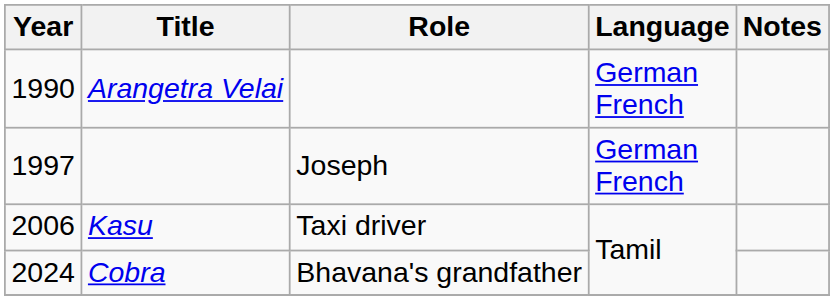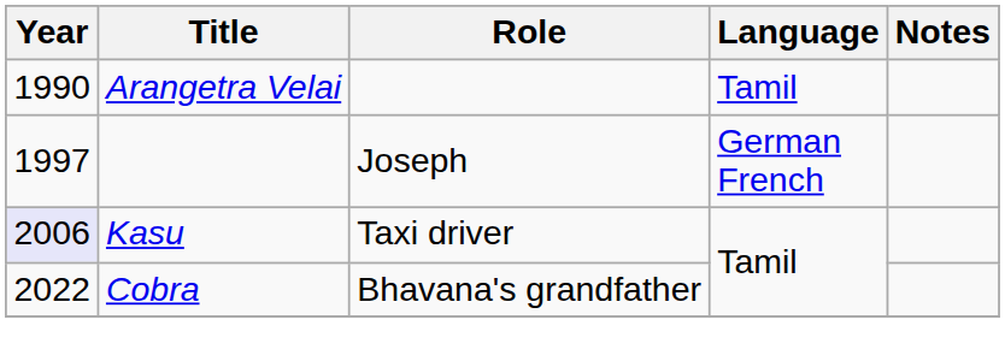Arangetra Velai | Language: German French -> Tamil
Kasu | Year: no background -> lavender background
Cobra | Year: 2024 -> 2022
